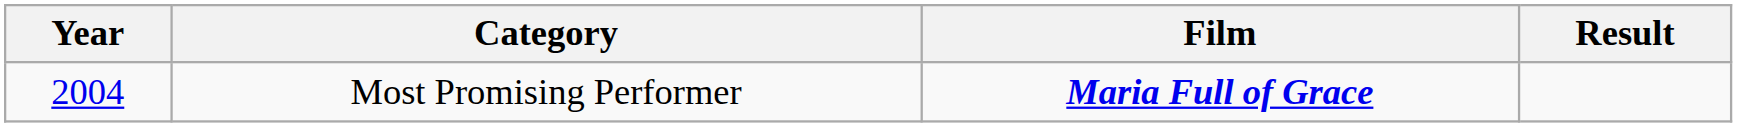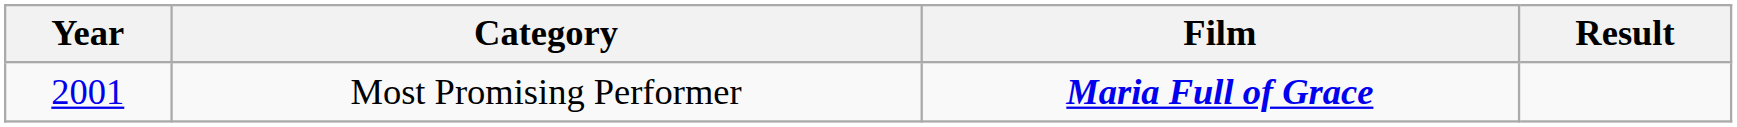Most Promising Performer | Year: 2004 -> 2001
